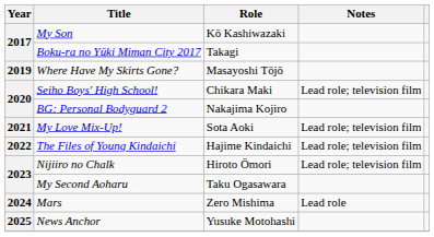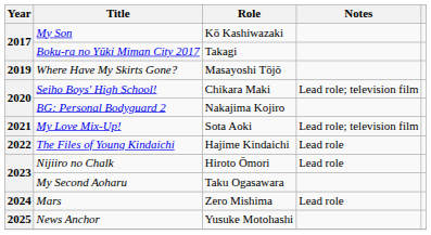The Files of Young Kindaichi | Notes: Lead role; television film -> Lead role
Nijiiro no Chalk | Notes: Lead role; television film -> Lead role
